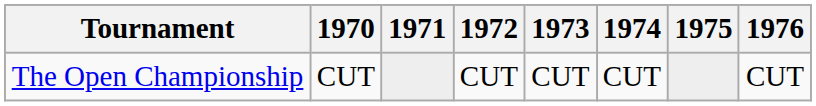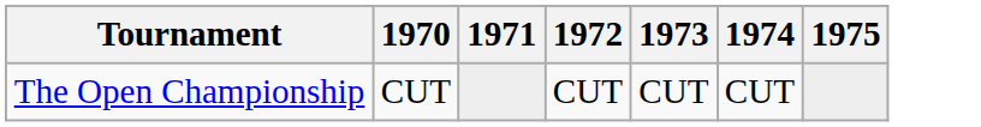- column: 1976 | CUT
